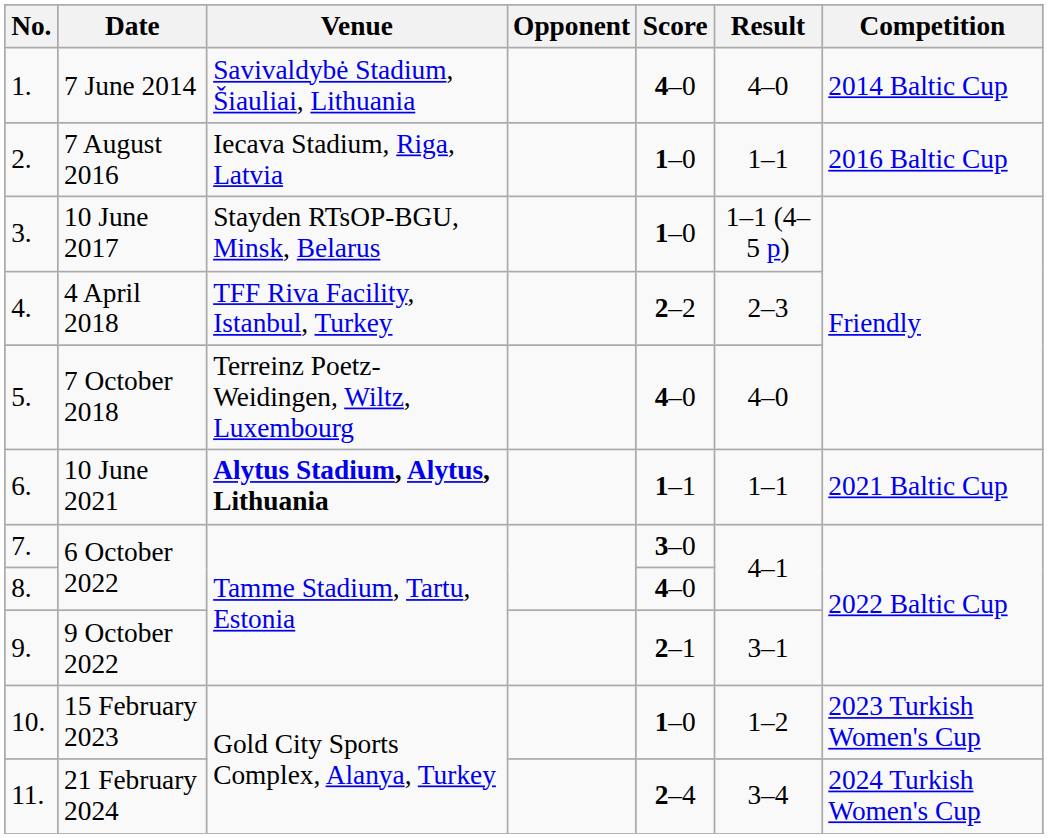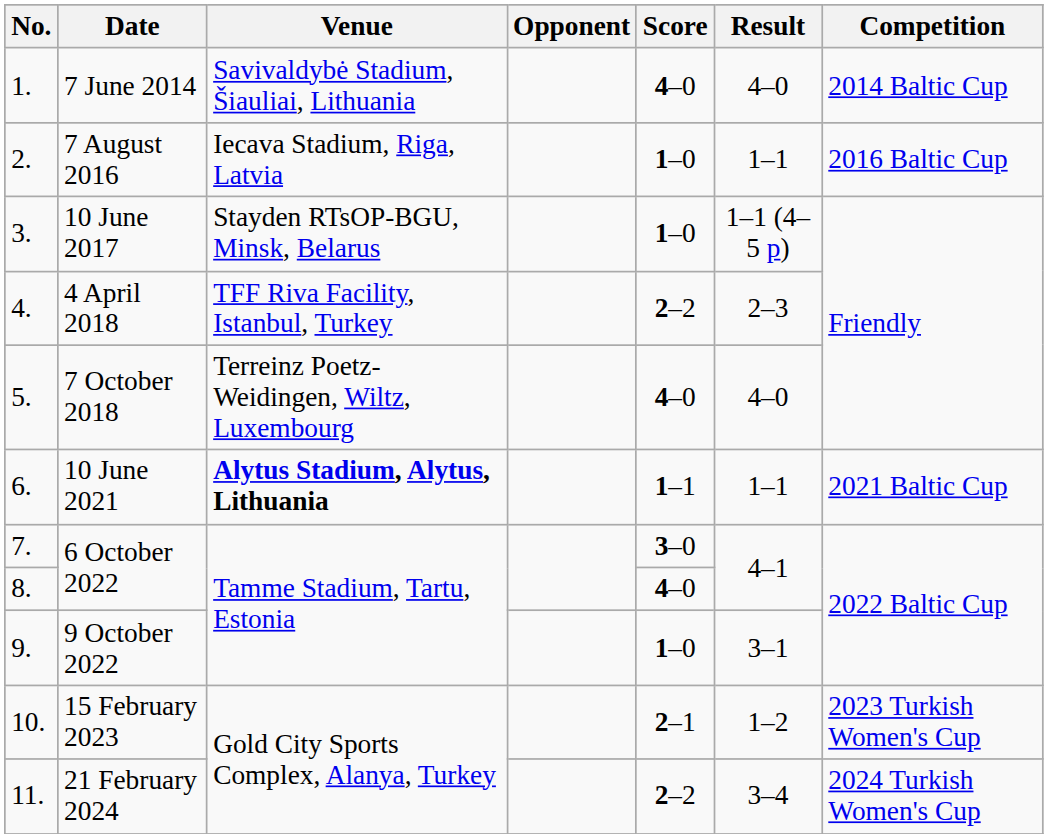9 October 2022 | Score: 2–1 -> 1–0
15 February 2023 | Score: 1–0 -> 2–1
21 February 2024 | Score: 2–4 -> 2–2
